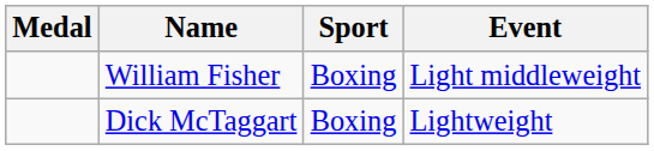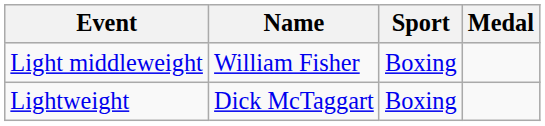columns swapped: Medal <-> Event
